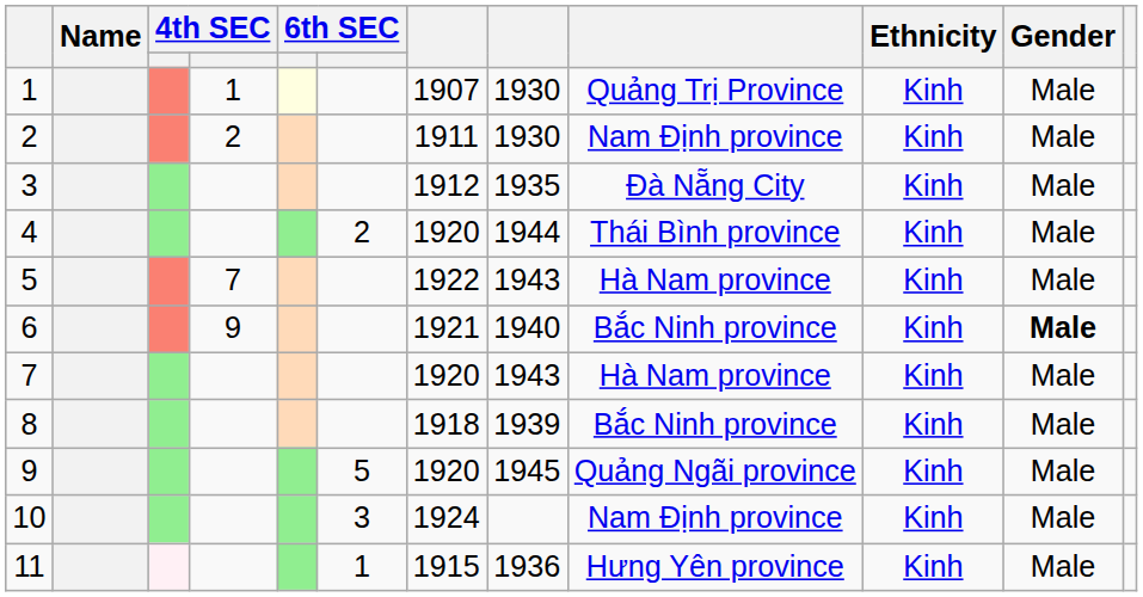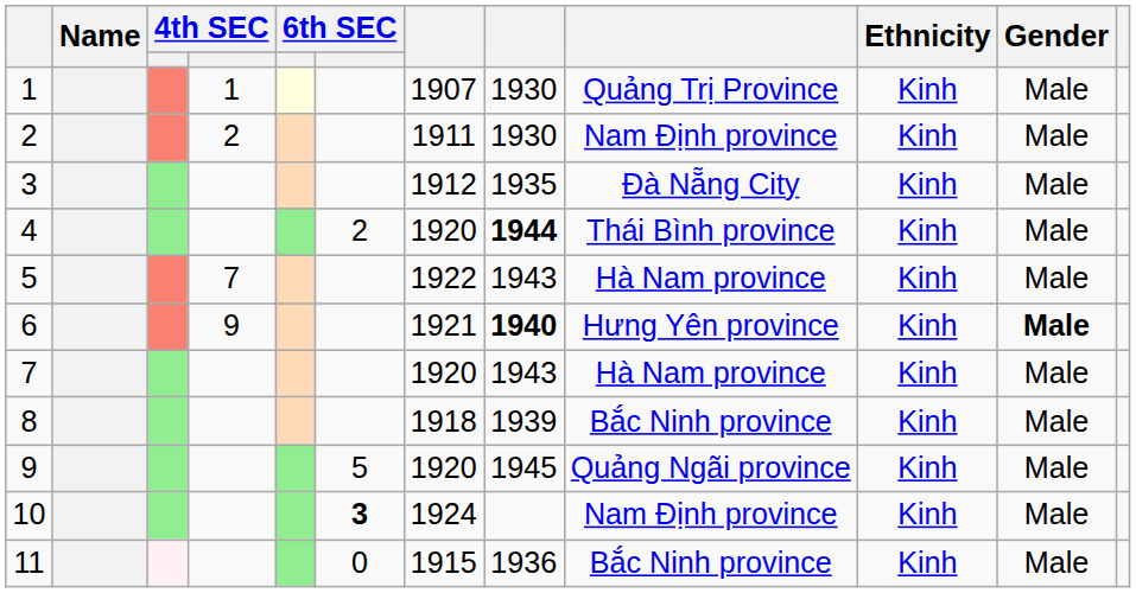4 | column 8: normal -> bold
6 | column 8: normal -> bold
6 | column 9: Bắc Ninh province -> Hưng Yên province
10 | column 6: normal -> bold
11 | column 6: 1 -> 0
11 | column 9: Hưng Yên province -> Bắc Ninh province
